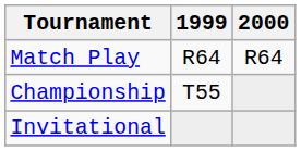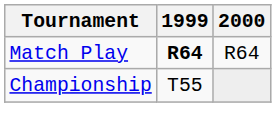Match Play | 1999: normal -> bold
- row: Invitational
